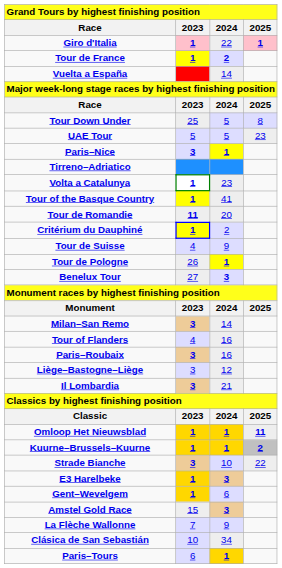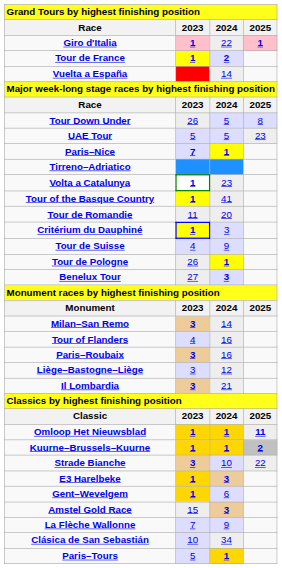Tour Down Under | 2023: 25 -> 26
Paris–Nice | 2023: 3 -> 7
Tour de Romandie | 2023: bold -> normal
Critérium du Dauphiné | 2024: 2 -> 3
Paris–Tours | 2023: 6 -> 5
